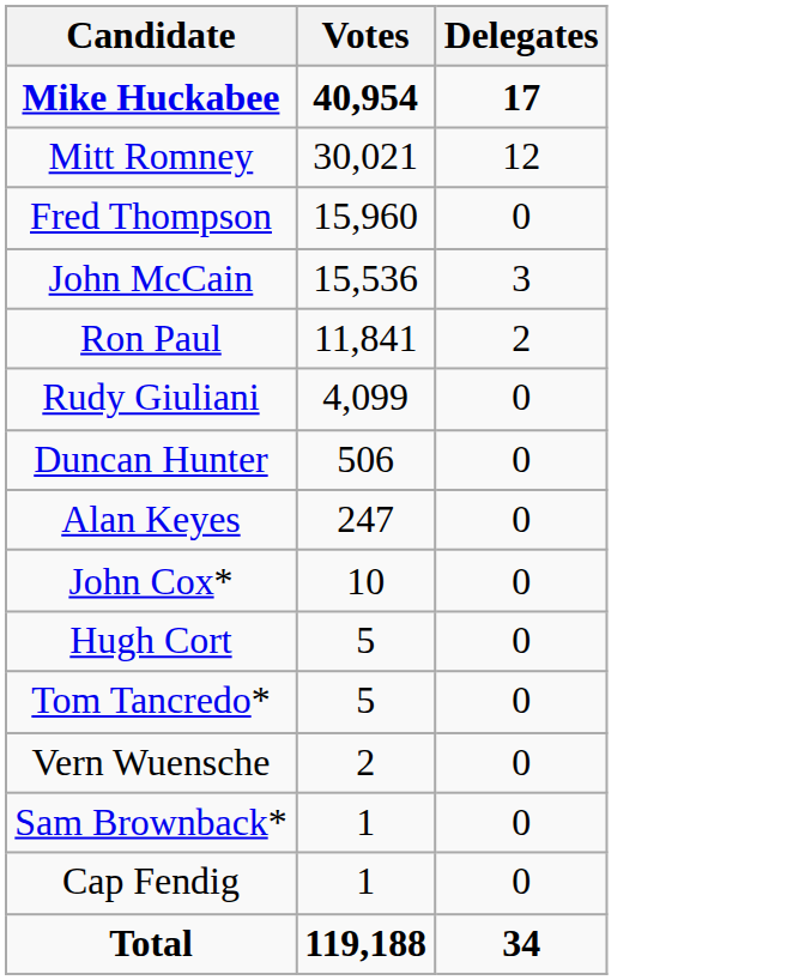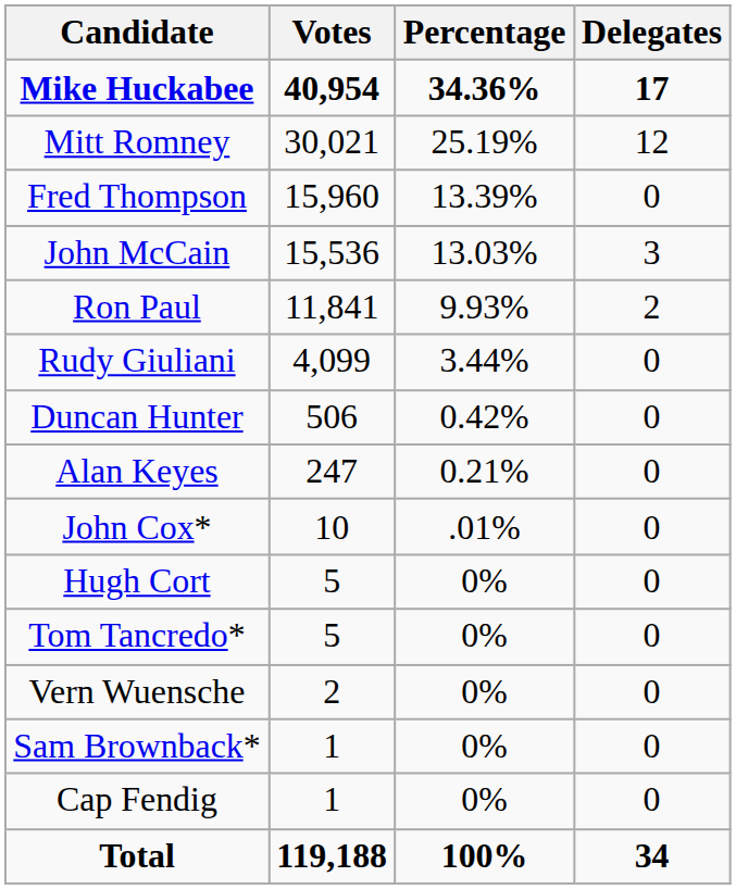+ column: Percentage | 34.36% | 25.19% | 13.39% | 13.03% | 9.93% | 3.44% | 0.42% | 0.21% | .01% | 0% | 0% | 0% | 0% | 0% | 100%
